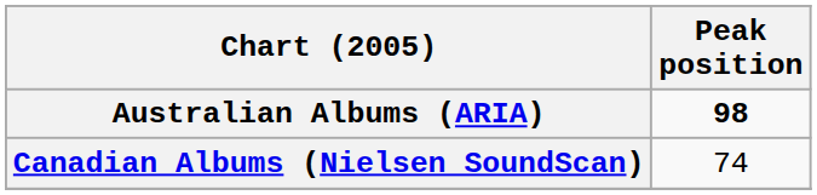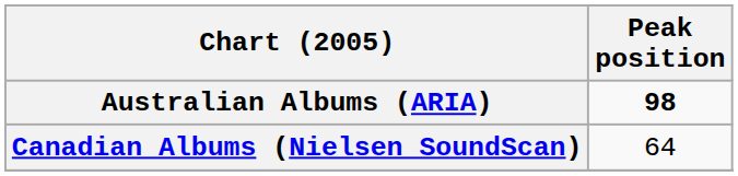Canadian Albums (Nielsen SoundScan) | Peak position: 74 -> 64
